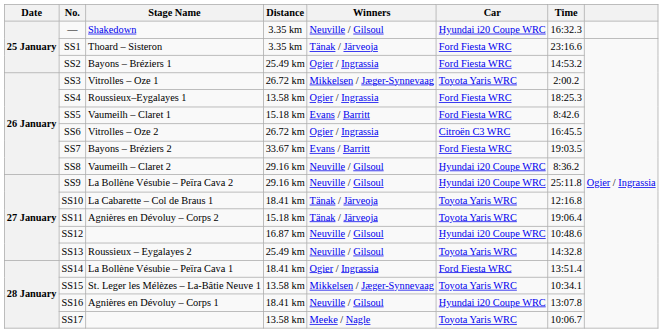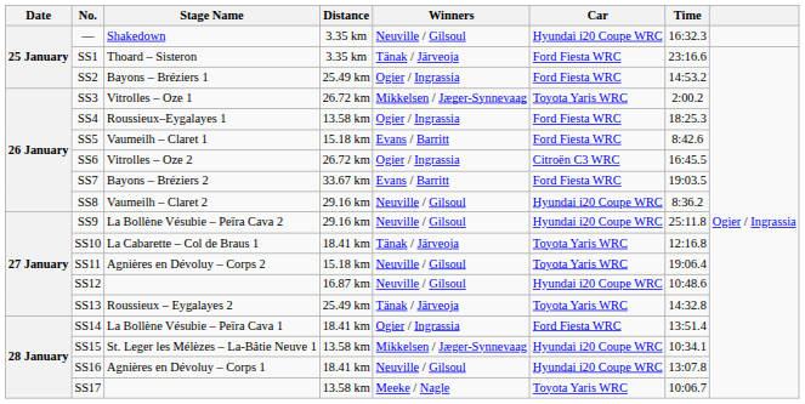SS11 | Winners: Tänak / Järveoja -> Neuville / Gilsoul
SS13 | Winners: Neuville / Gilsoul -> Tänak / Järveoja
SS15 | Car: Toyota Yaris WRC -> Hyundai i20 Coupe WRC
